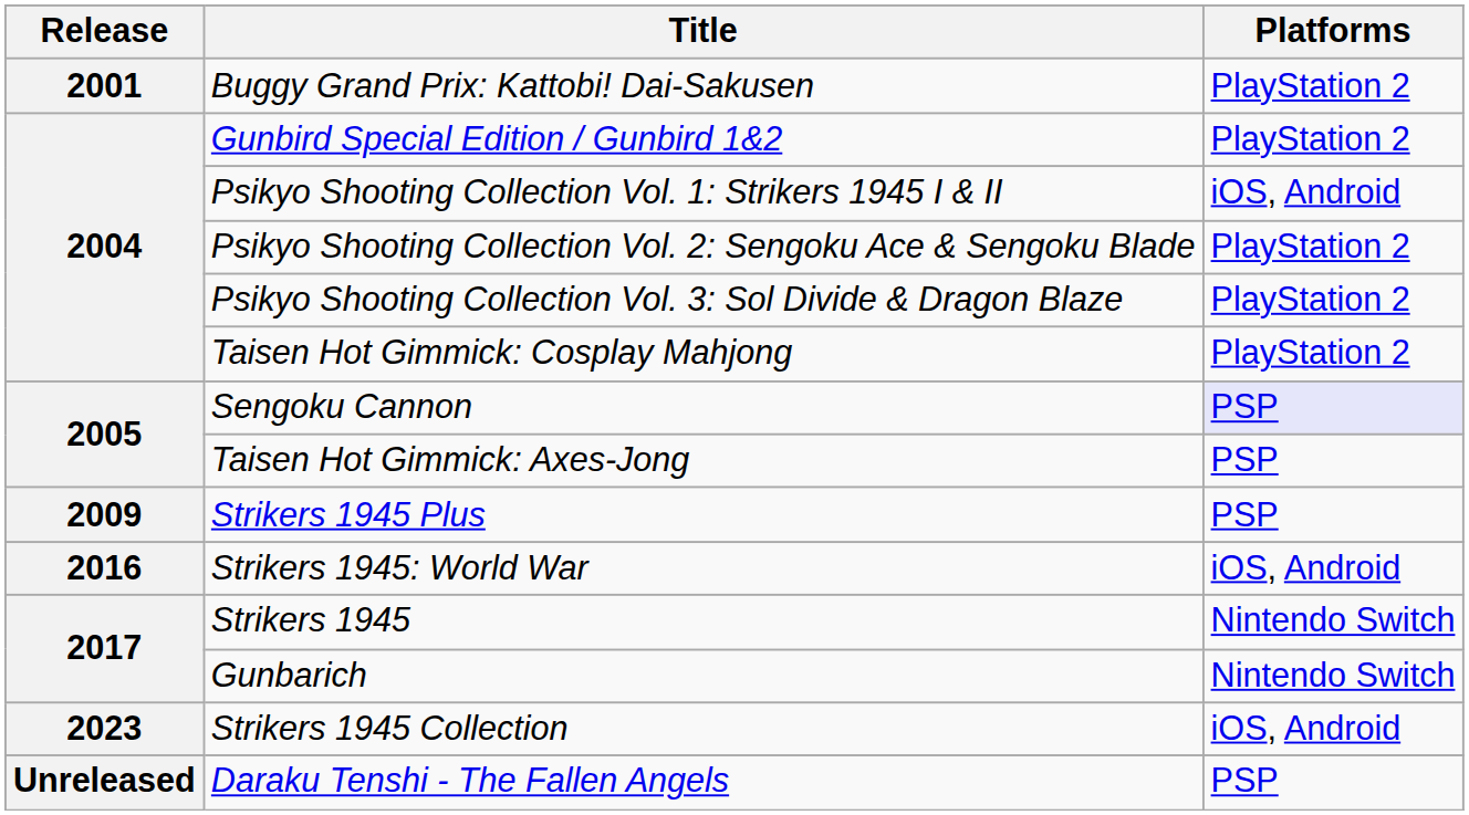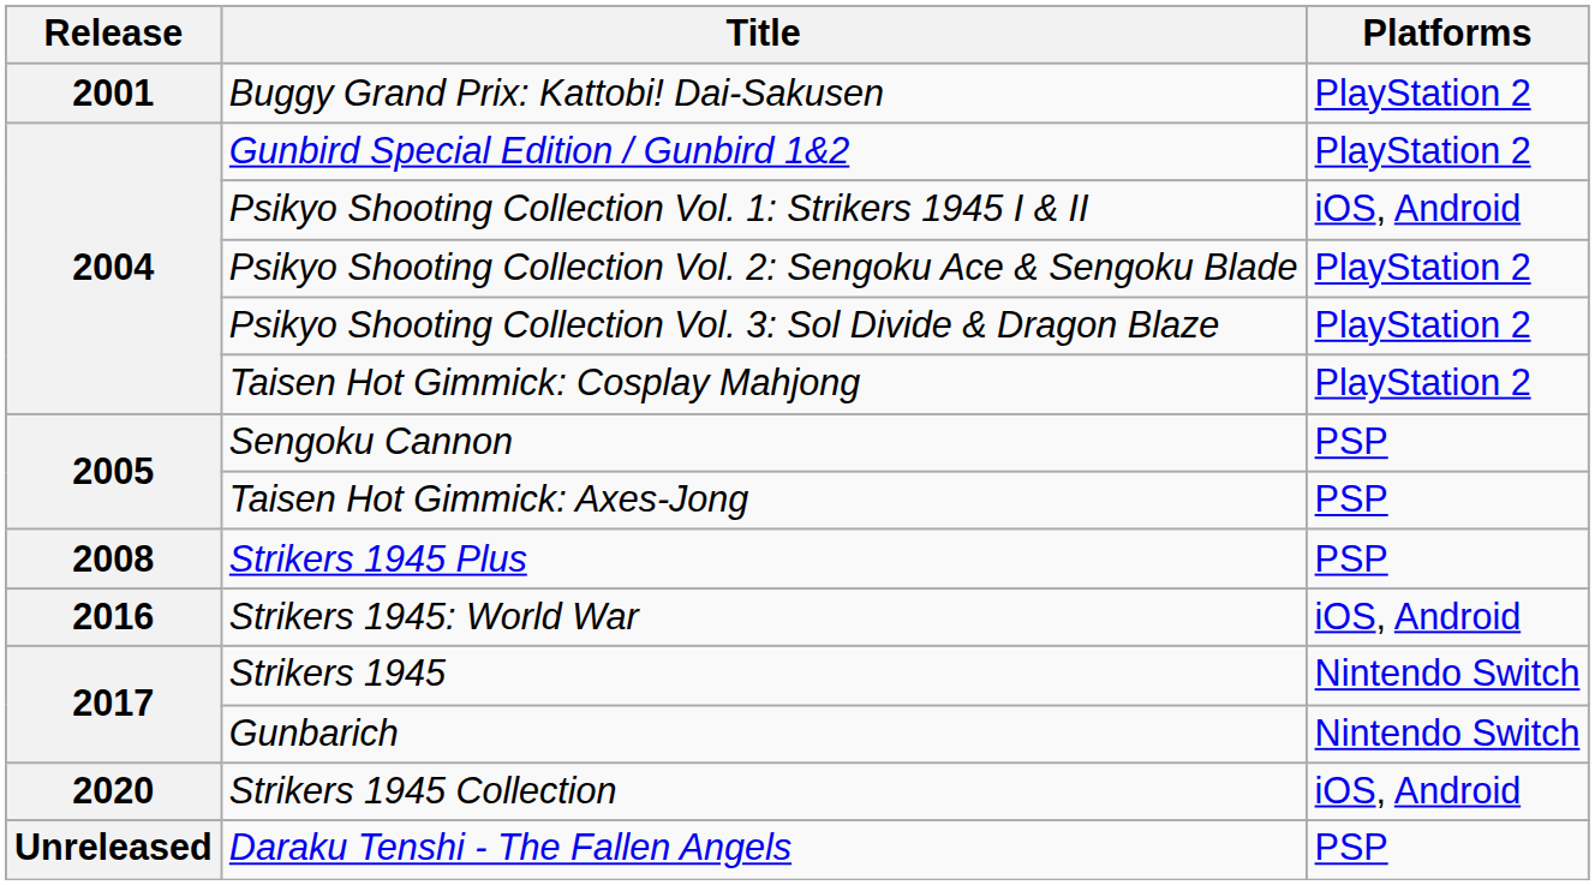Sengoku Cannon | Platforms: lavender background -> no background
Strikers 1945 Plus | Release: 2009 -> 2008
Strikers 1945 Collection | Release: 2023 -> 2020
